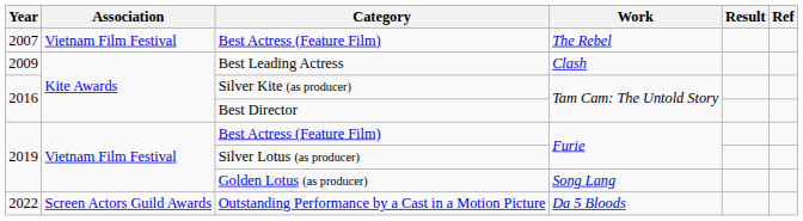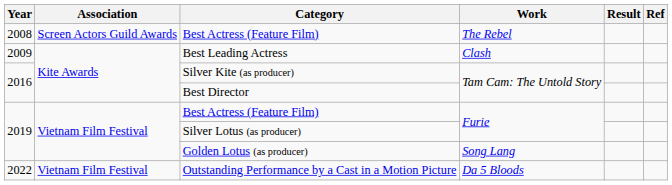Best Actress (Feature Film) / The Rebel | Year: 2007 -> 2008
Best Actress (Feature Film) / The Rebel | Association: Vietnam Film Festival -> Screen Actors Guild Awards
Outstanding Performance by a Cast in a Motion Picture | Association: Screen Actors Guild Awards -> Vietnam Film Festival
